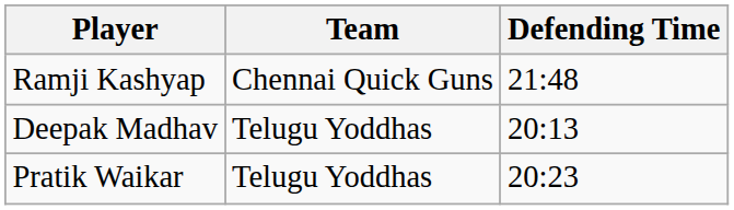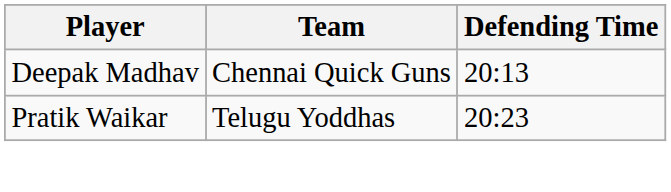- row: Ramji Kashyap | Chennai Quick Guns | 21:48
Deepak Madhav | Team: Telugu Yoddhas -> Chennai Quick Guns
